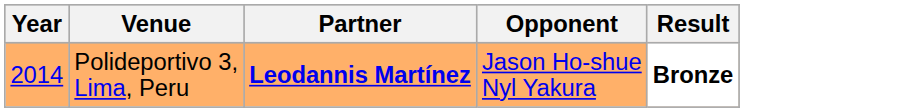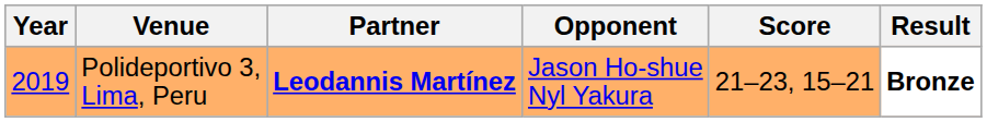+ column: Score | 21–23, 15–21
Polideportivo 3, Lima, Peru | Year: 2014 -> 2019
